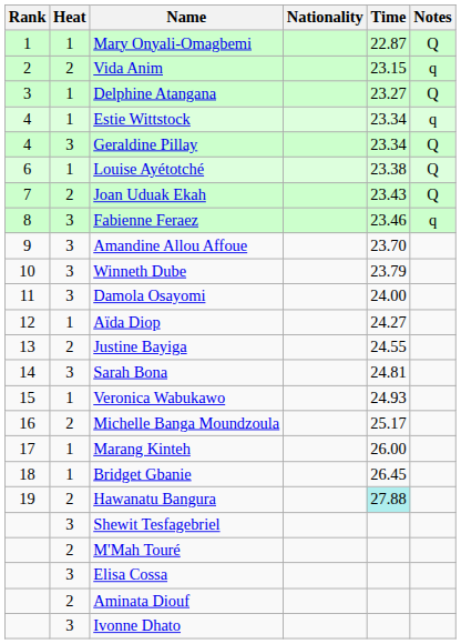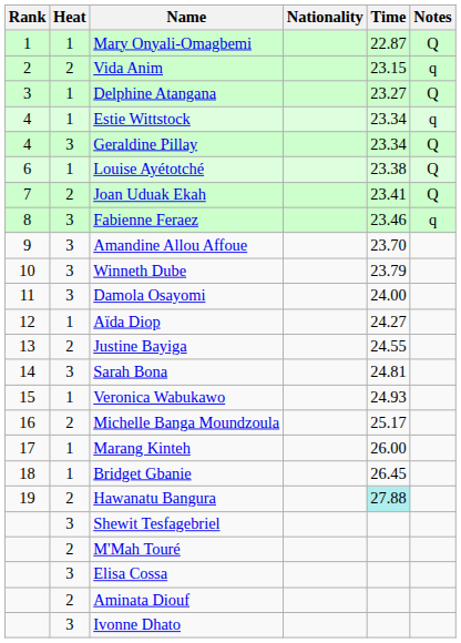Joan Uduak Ekah | Time: 23.43 -> 23.41
